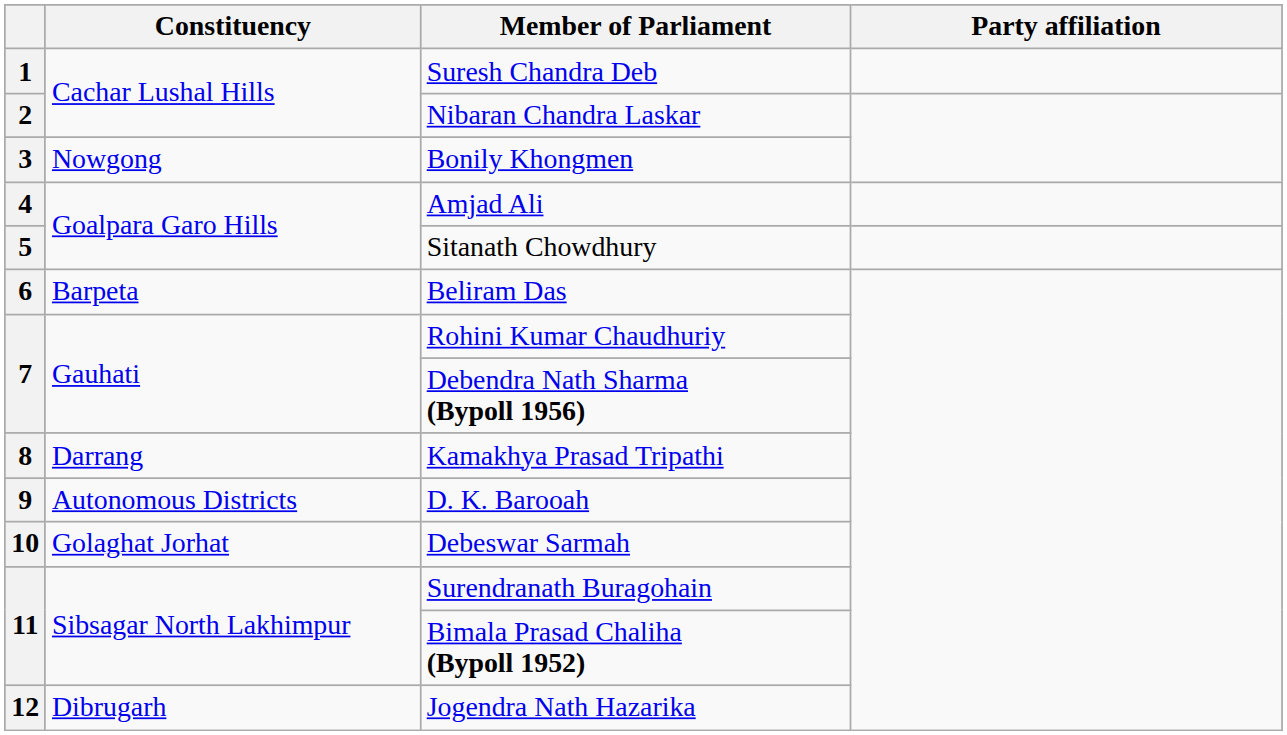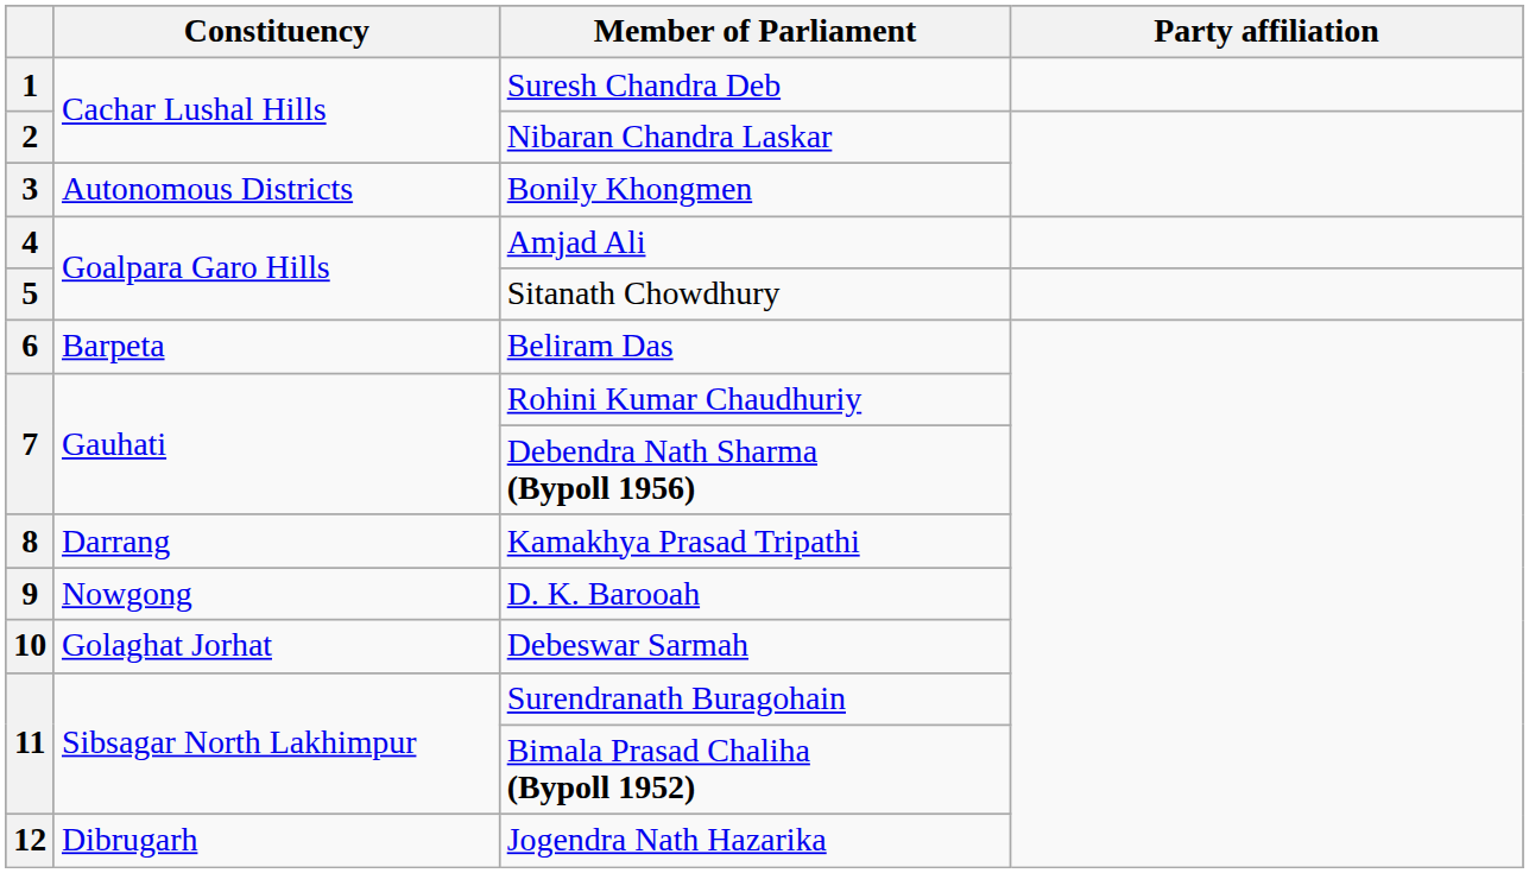Bonily Khongmen | Constituency: Nowgong -> Autonomous Districts
D. K. Barooah | Constituency: Autonomous Districts -> Nowgong
